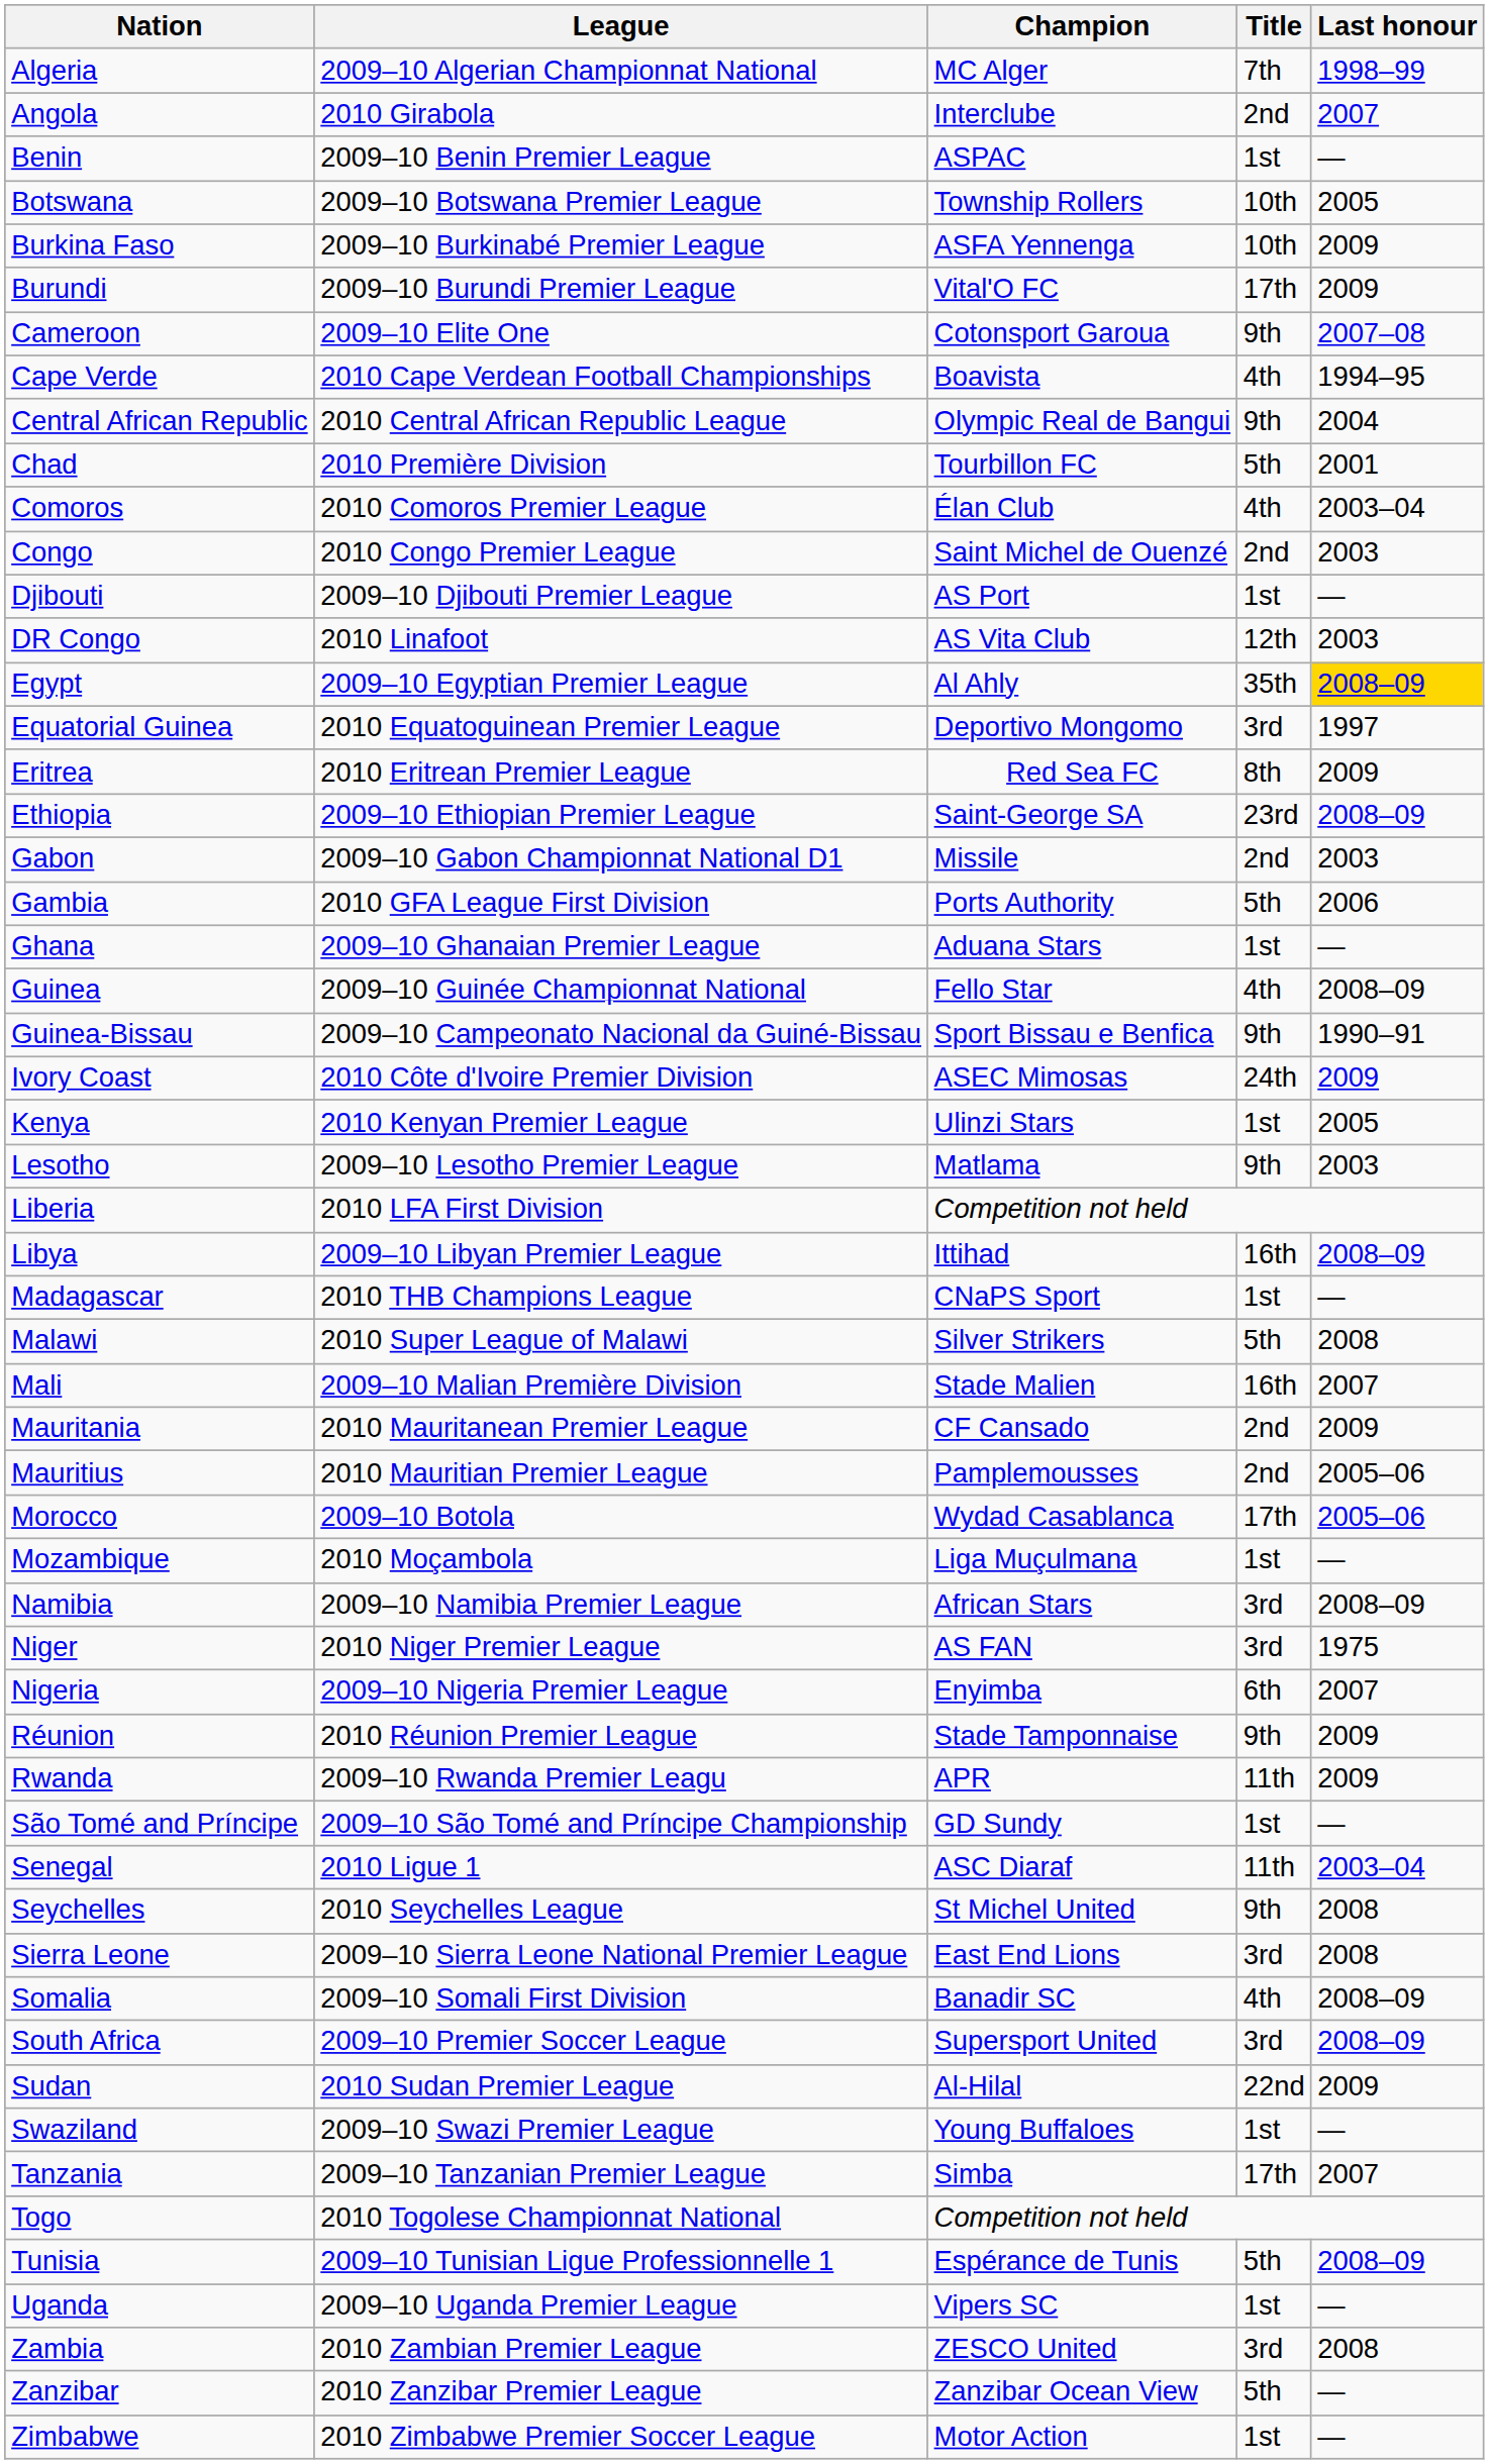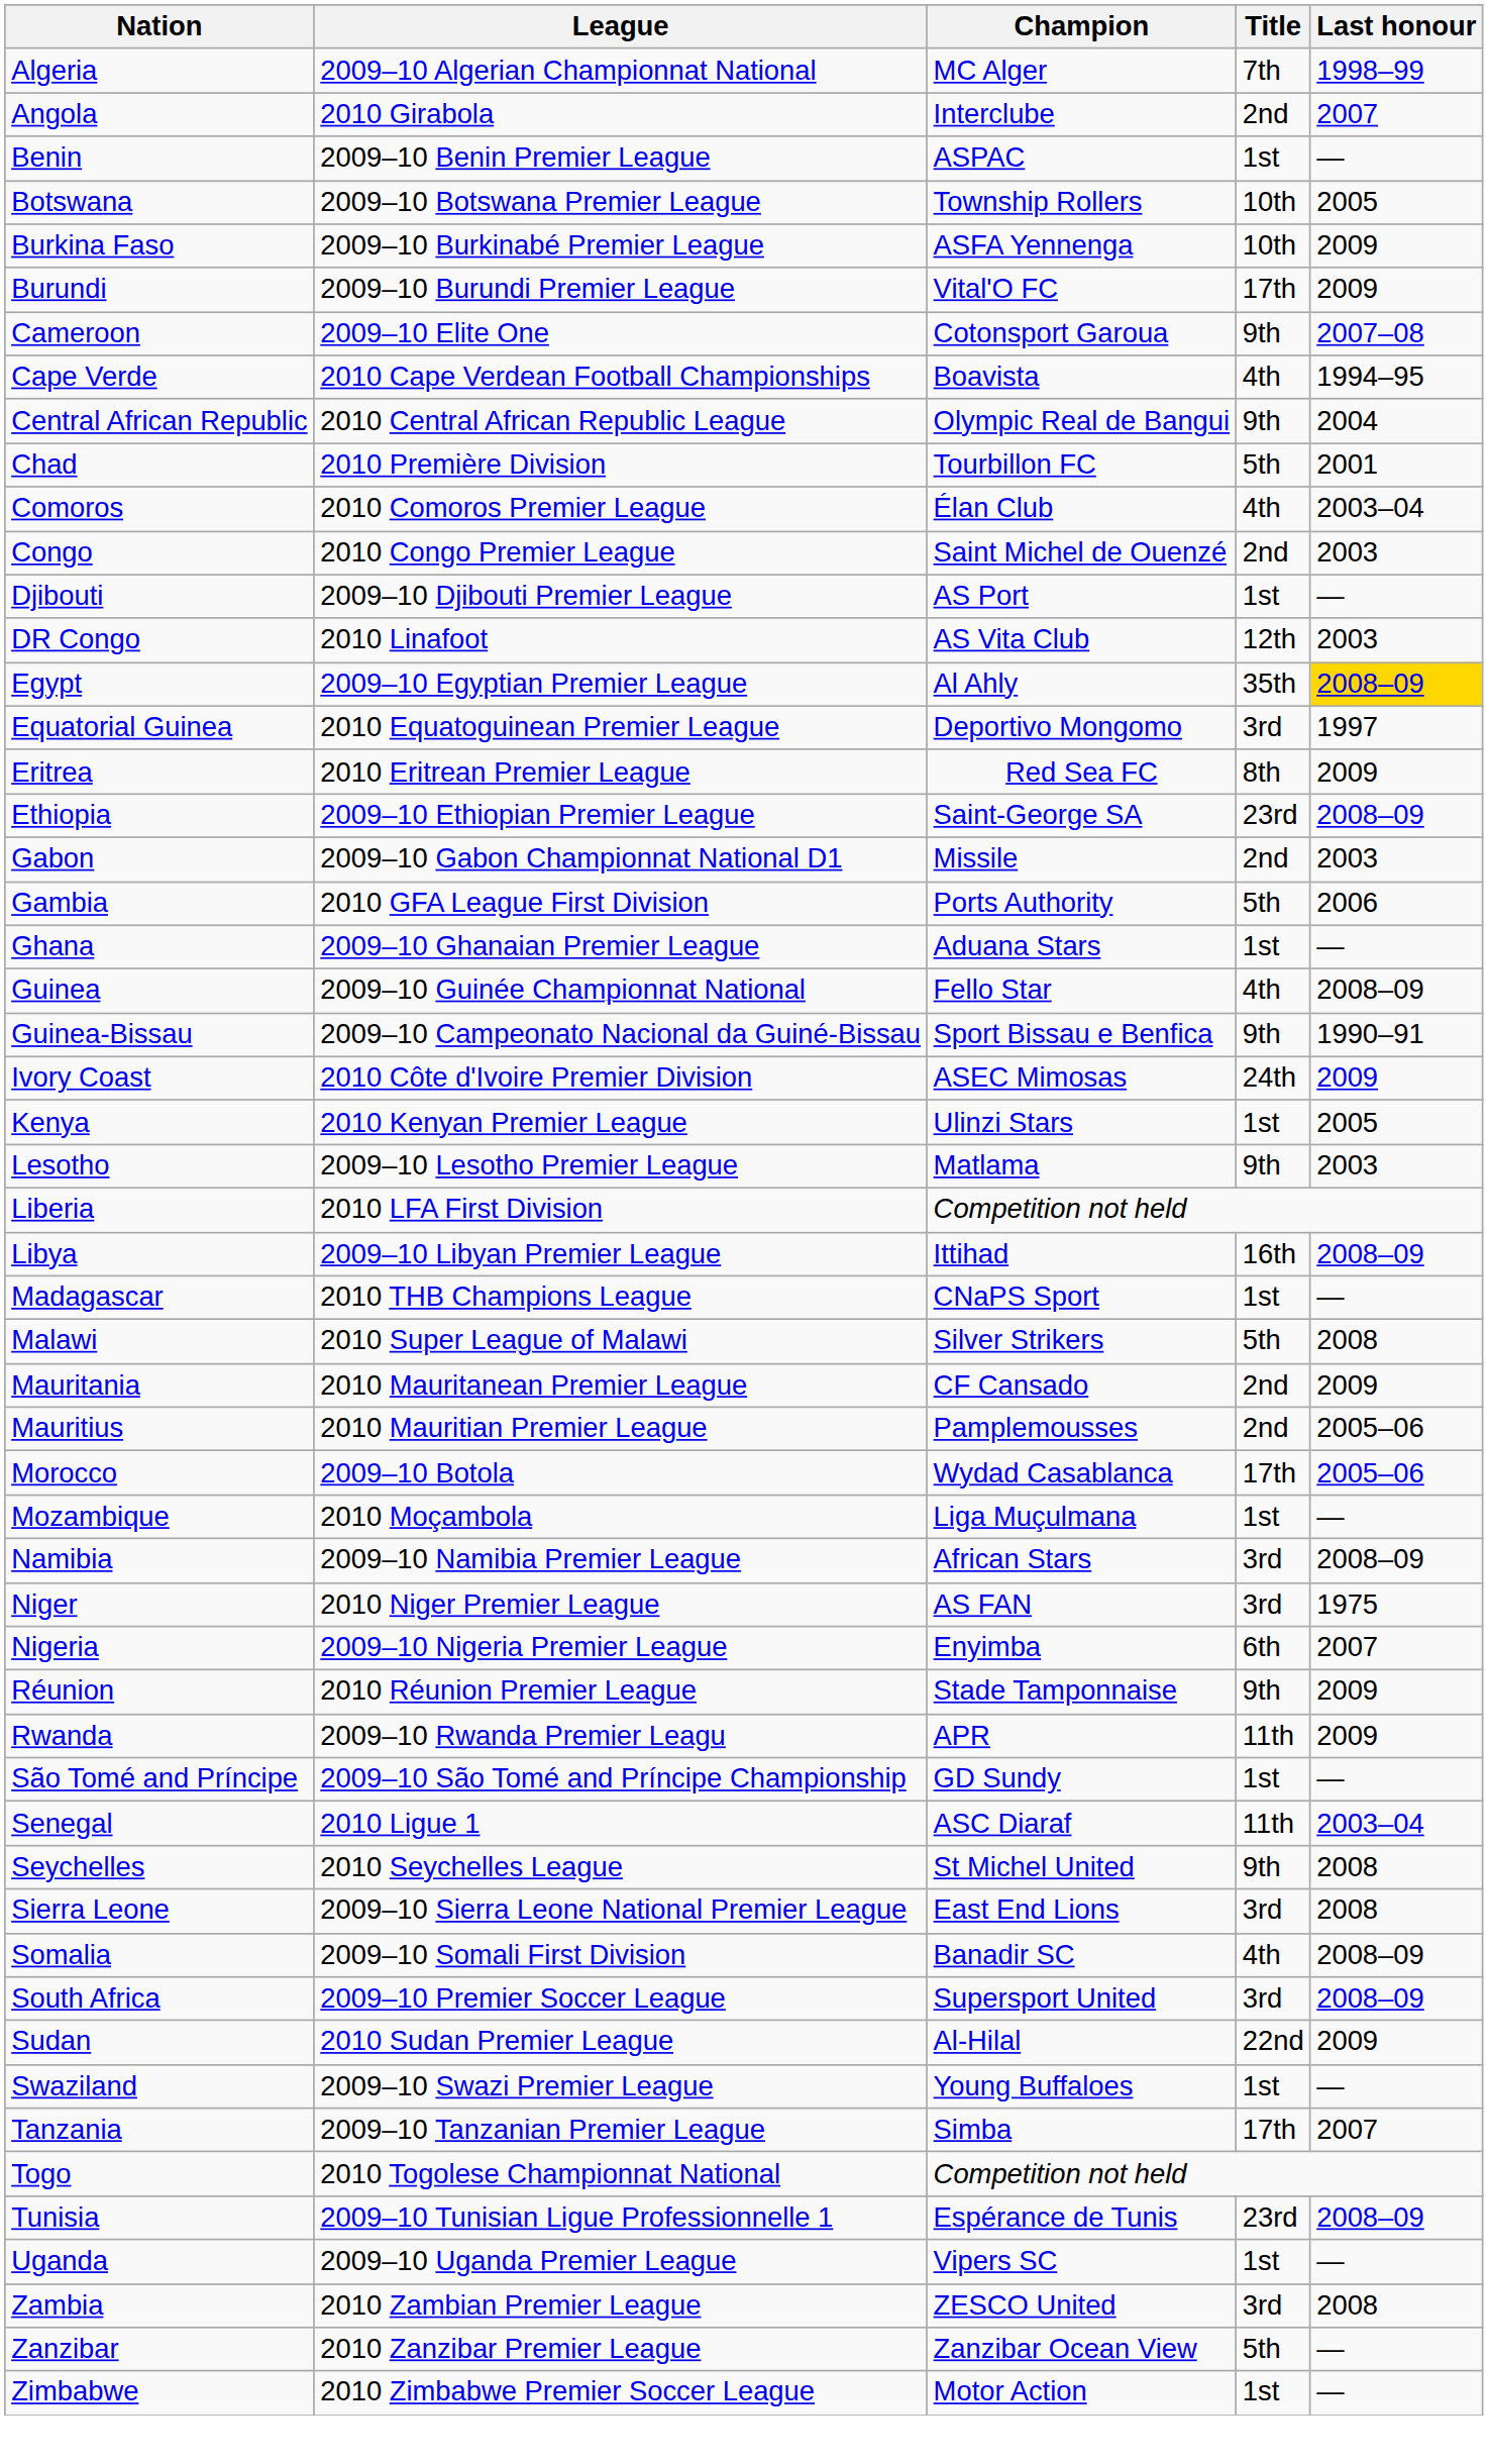- row: Mali | 2009–10 Malian Première Division | Stade Malien | 16th | 2007
Tunisia | Title: 5th -> 23rd
